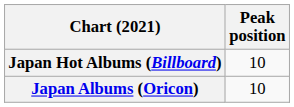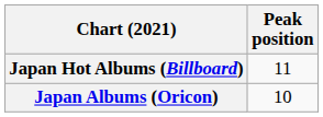Japan Hot Albums (Billboard) | Peak position: 10 -> 11
